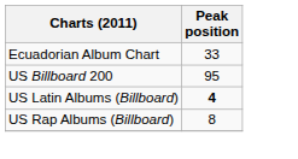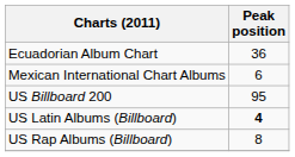Ecuadorian Album Chart | Peak position: 33 -> 36
+ row: Mexican International Chart Albums | 6
